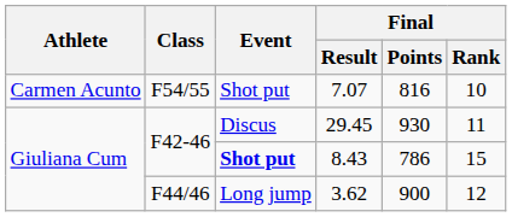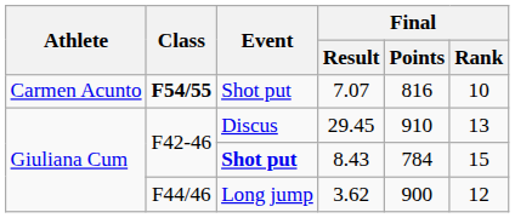7.07 | Class: normal -> bold
29.45 | Final / Points: 930 -> 910
29.45 | Final / Rank: 11 -> 13
8.43 | Final / Points: 786 -> 784
